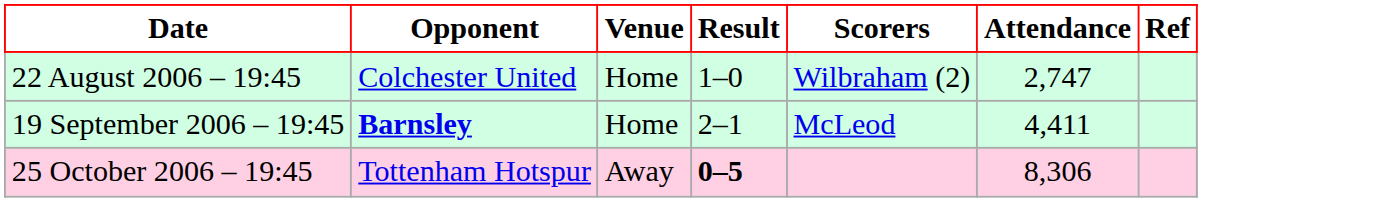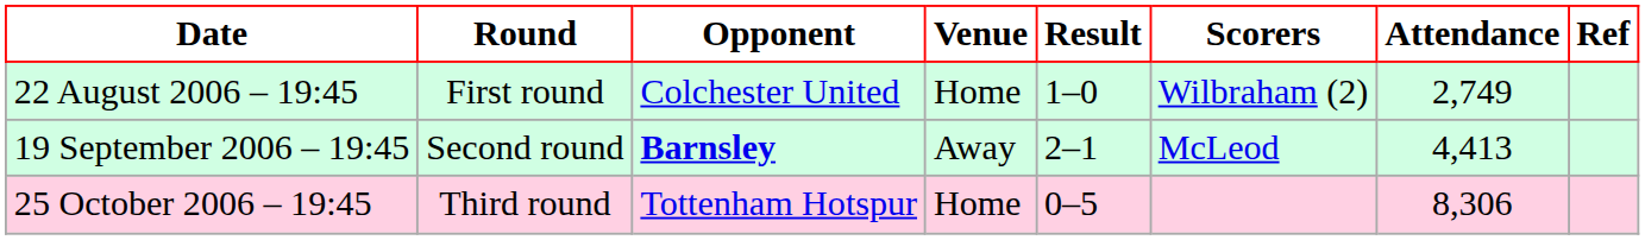+ column: Round | First round | Second round | Third round
22 August 2006 – 19:45 | Attendance: 2,747 -> 2,749
19 September 2006 – 19:45 | Venue: Home -> Away
19 September 2006 – 19:45 | Attendance: 4,411 -> 4,413
25 October 2006 – 19:45 | Venue: Away -> Home
25 October 2006 – 19:45 | Result: bold -> normal
